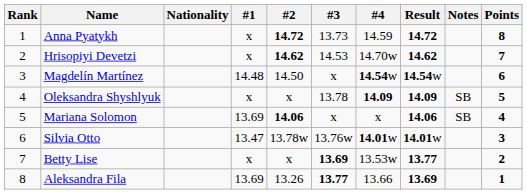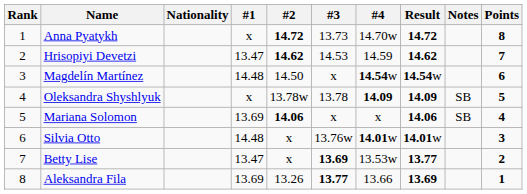Anna Pyatykh | #4: 14.59 -> 14.70w
Hrisopiyi Devetzi | #1: x -> 13.47
Hrisopiyi Devetzi | #4: 14.70w -> 14.59
Oleksandra Shyshlyuk | #2: x -> 13.78w
Silvia Otto | #1: 13.47 -> 14.48
Silvia Otto | #2: 13.78w -> x
Betty Lise | #1: x -> 13.47
